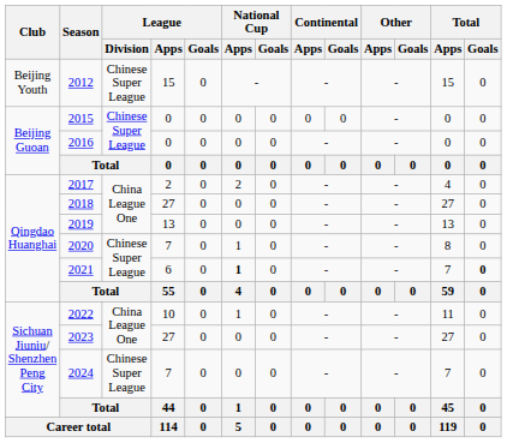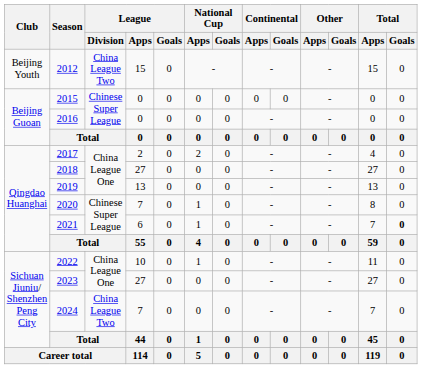2012 | League / Division: Chinese Super League -> China League Two
2021 | National Cup / Apps: bold -> normal
2024 | League / Division: Chinese Super League -> China League Two
